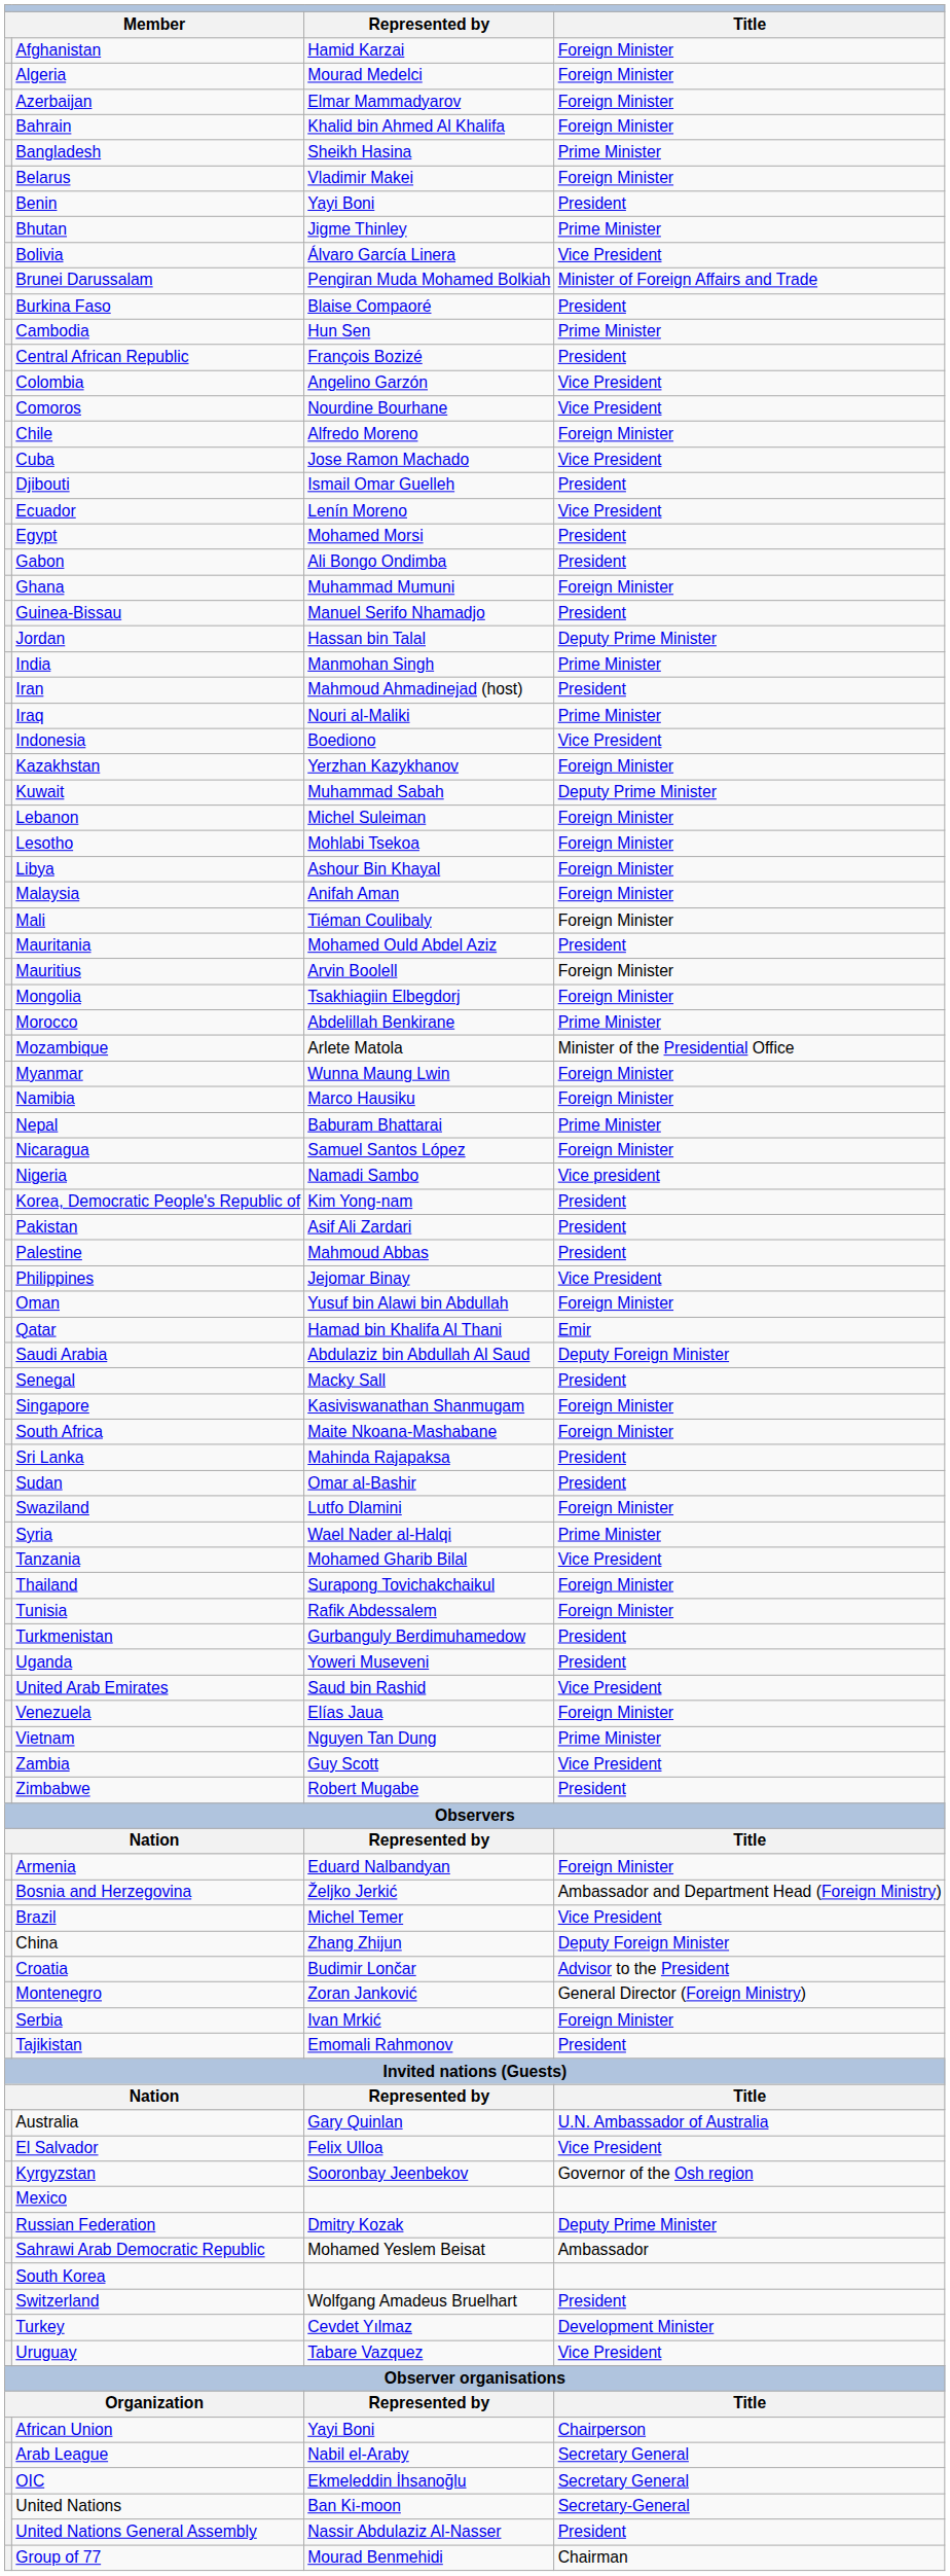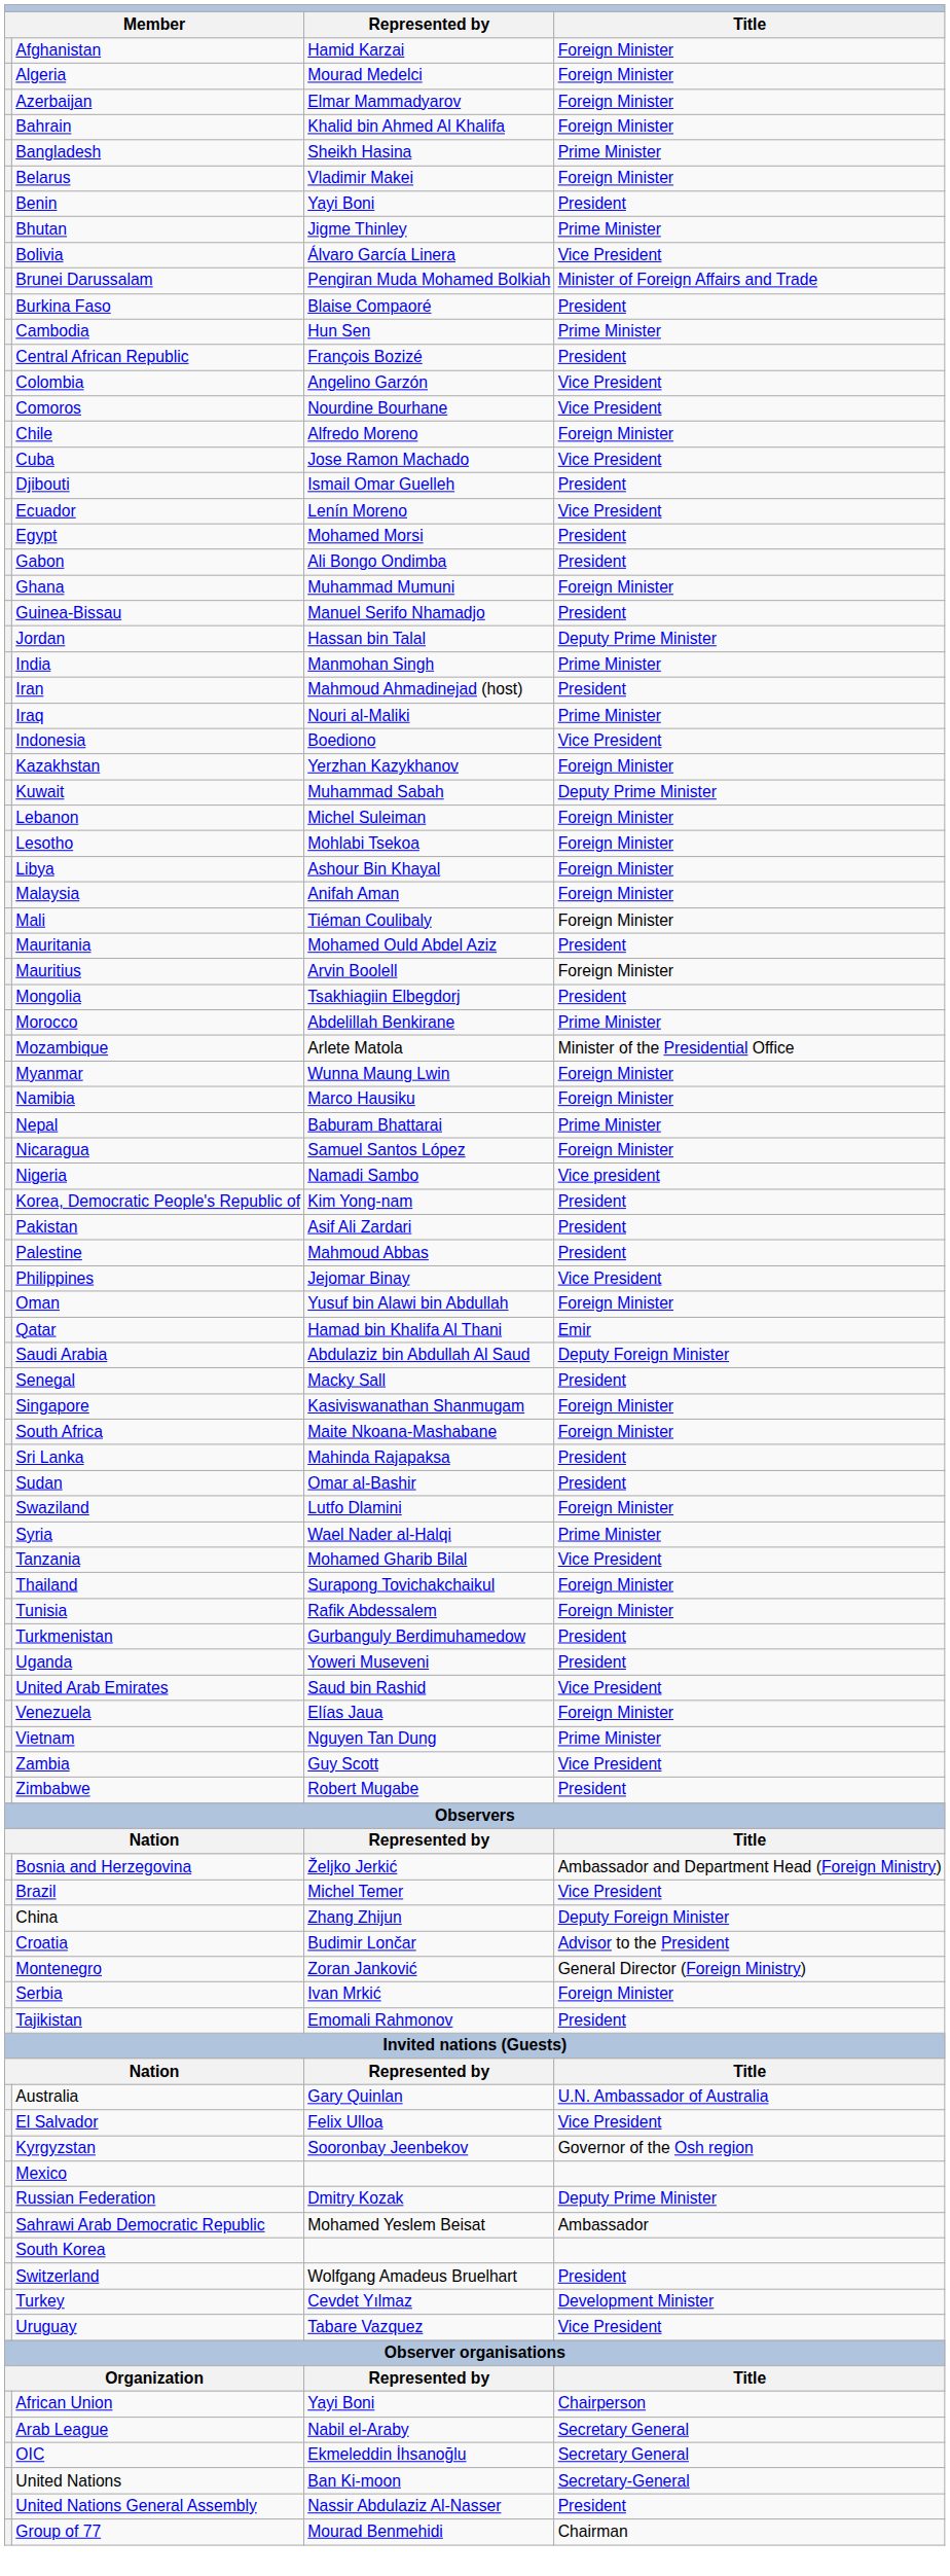Mongolia | Title: Foreign Minister -> President
- row: Armenia | Eduard Nalbandyan | Foreign Minister
